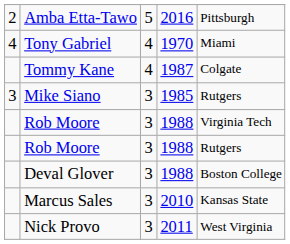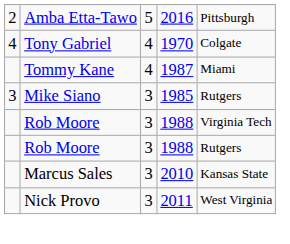Tony Gabriel | column 5: Miami -> Colgate
Tommy Kane | column 5: Colgate -> Miami
- row: Deval Glover | 3 | 1988 | Boston College
